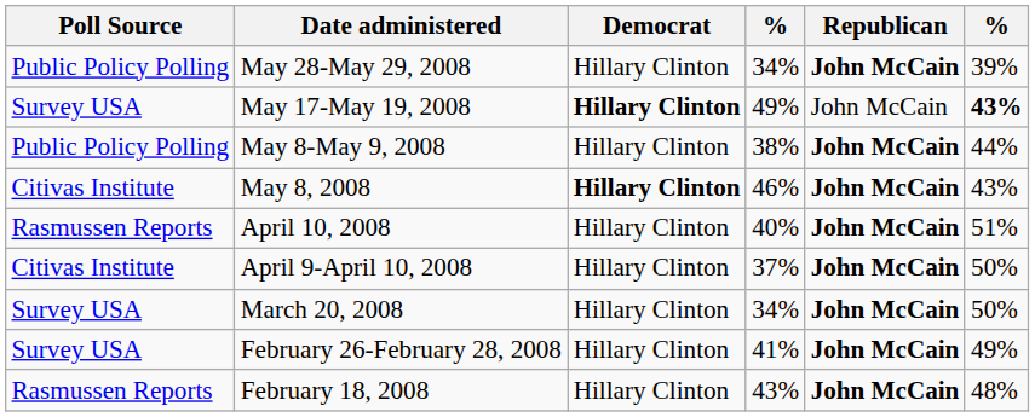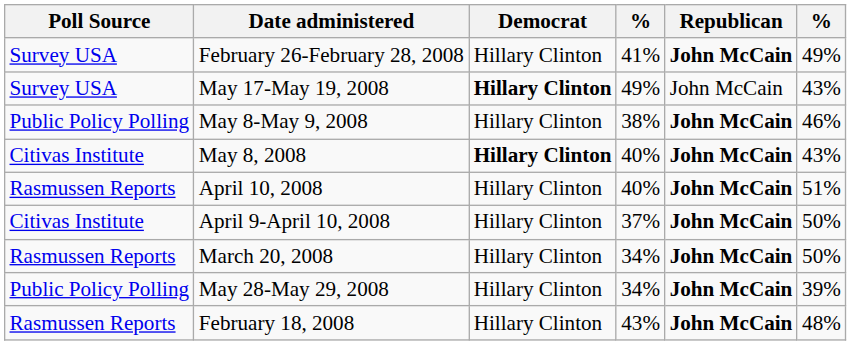rows swapped: May 28-May 29, 2008 <-> February 26-February 28, 2008
May 17-May 19, 2008 | column 6: bold -> normal
May 8-May 9, 2008 | column 6: 44% -> 46%
May 8, 2008 | column 4: 46% -> 40%
March 20, 2008 | Poll Source: Survey USA -> Rasmussen Reports
